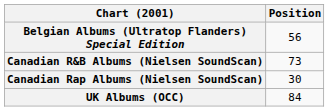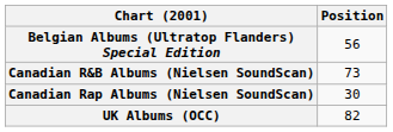UK Albums (OCC) | Position: 84 -> 82
